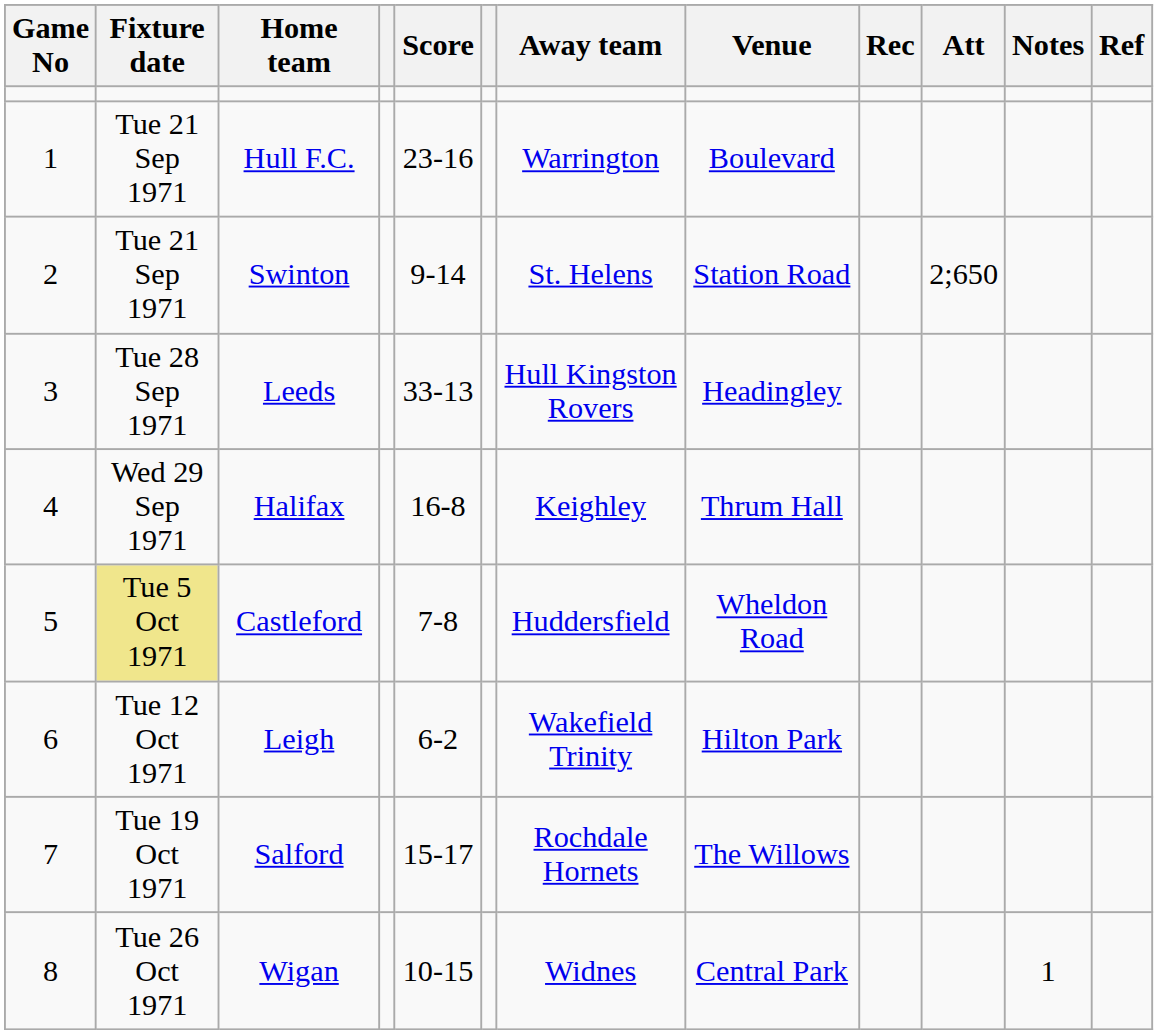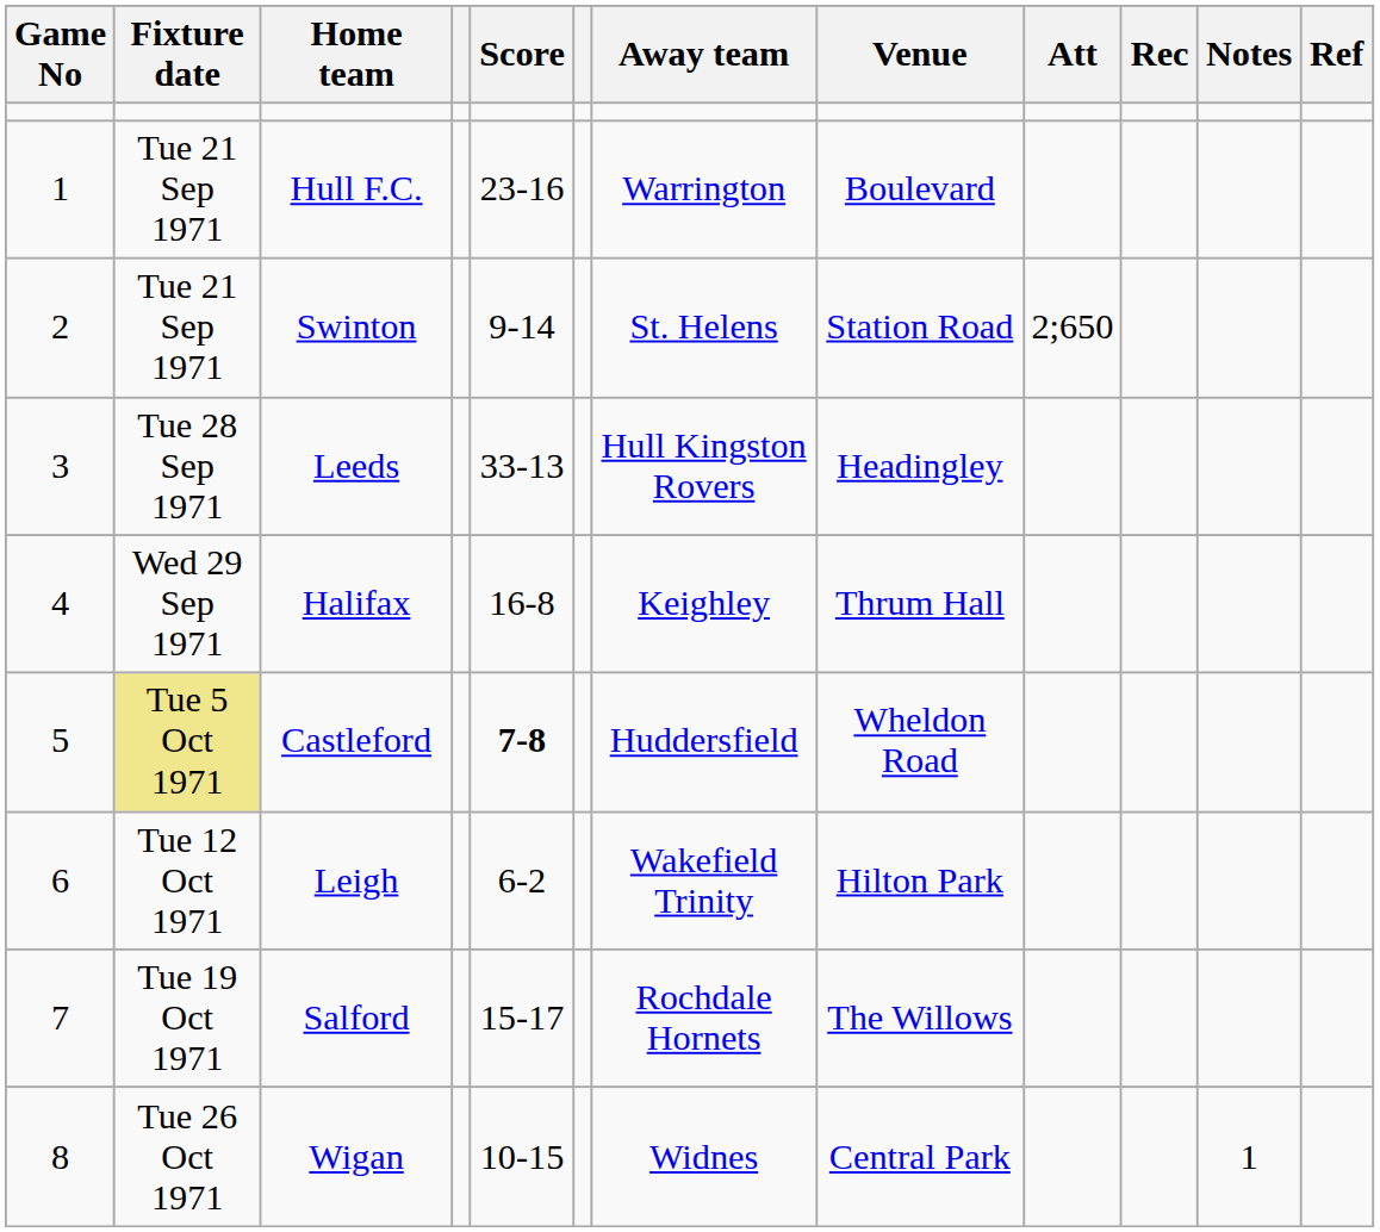columns swapped: Att <-> Rec
Castleford | Score: normal -> bold
